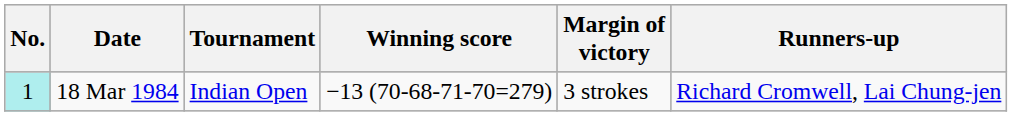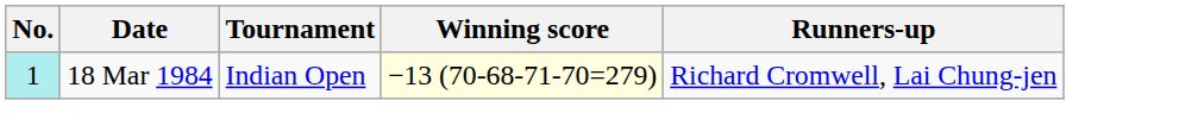- column: Margin of victory | 3 strokes
18 Mar 1984 | Winning score: no background -> lightyellow background
